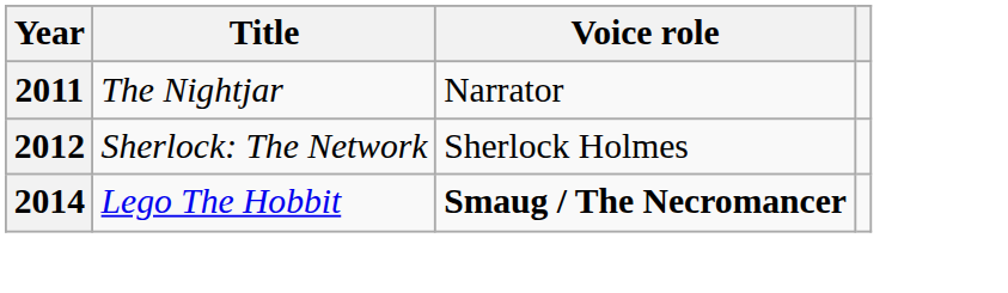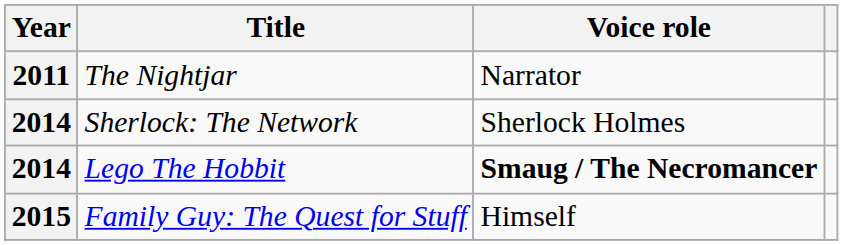Sherlock: The Network | Year: 2012 -> 2014
+ row: 2015 | Family Guy: The Quest for Stuff | Himself
